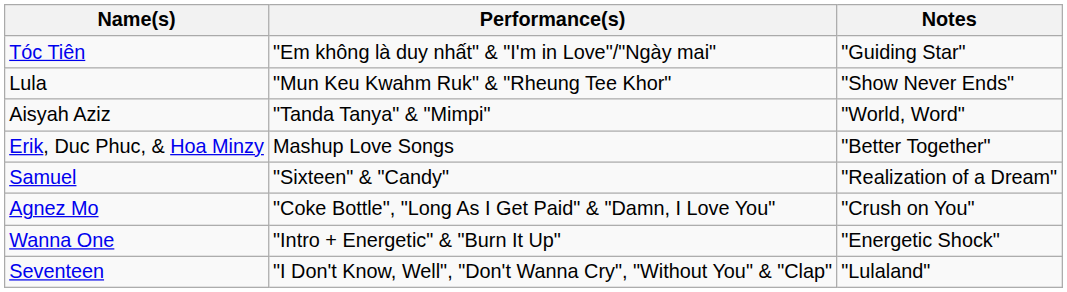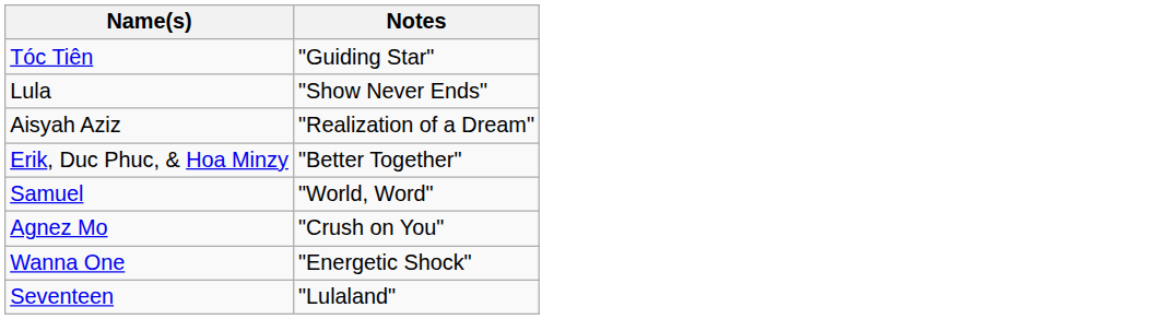- column: Performance(s) | "Em không là duy nhất" & "I'm in Love"/"Ngày mai" | "Mun Keu Kwahm Ruk" & "Rheung Tee Khor" | "Tanda Tanya" & "Mimpi" | Mashup Love Songs | "Sixteen" & "Candy" | "Coke Bottle", "Long As I Get Paid" & "Damn, I Love You" | "Intro + Energetic" & "Burn It Up" | "I Don't Know, Well", "Don't Wanna Cry", "Without You" & "Clap"
Aisyah Aziz | Notes: "World, Word" -> "Realization of a Dream"
Samuel | Notes: "Realization of a Dream" -> "World, Word"
